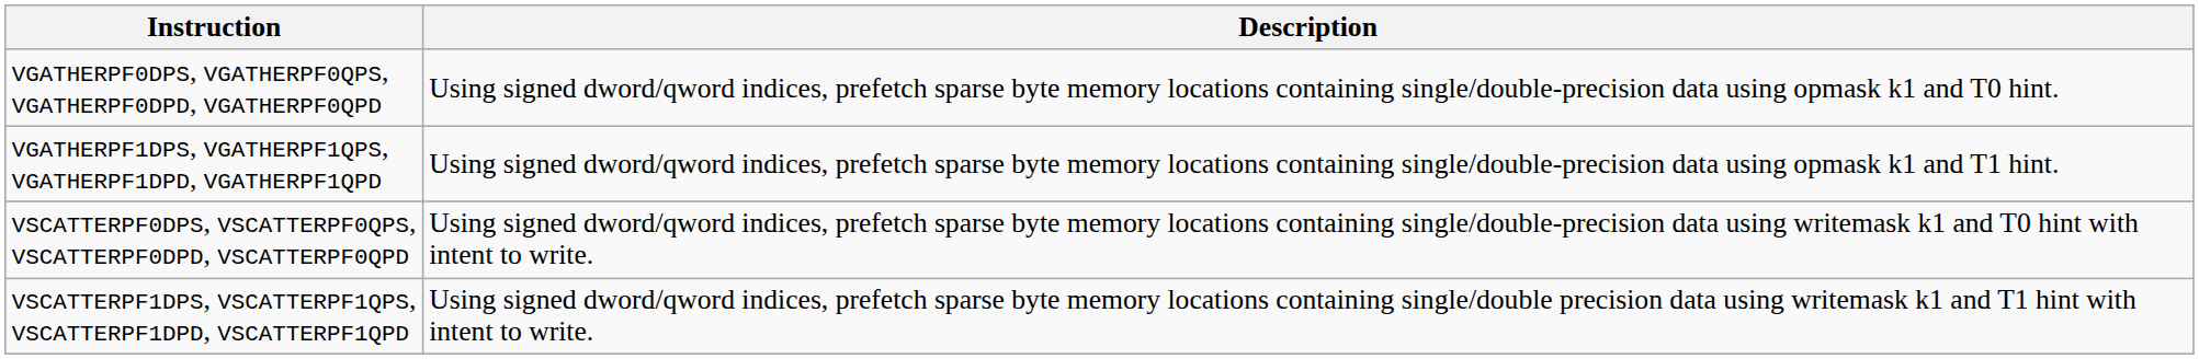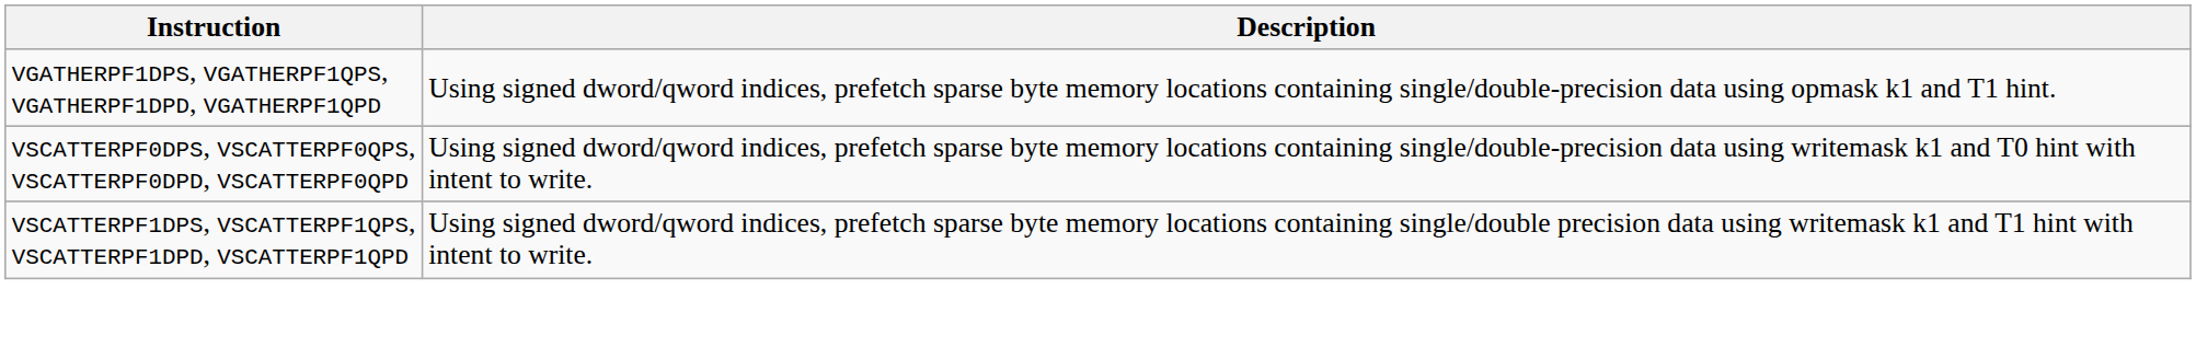- row: VGATHERPF0DPS, VGATHERPF0QPS, VGATHERPF0DPD, VGATHERPF0QPD | Using signed dword/qword indices, prefetch sparse byte memory locations containing single/double-precision data using opmask k1 and T0 hint.
